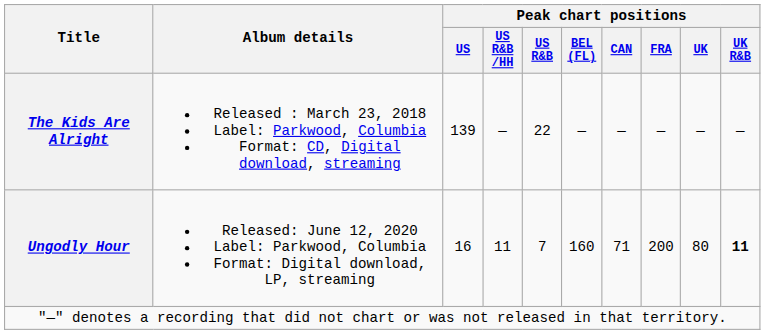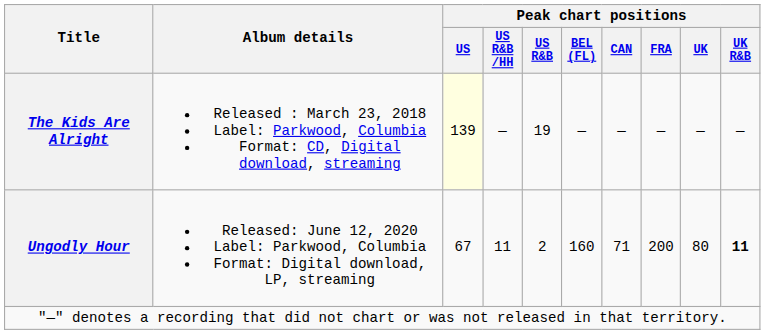The Kids Are Alright | Peak chart positions / US: no background -> lightyellow background
The Kids Are Alright | Peak chart positions / US R&B: 22 -> 19
Ungodly Hour | Peak chart positions / US: 16 -> 67
Ungodly Hour | Peak chart positions / US R&B: 7 -> 2
